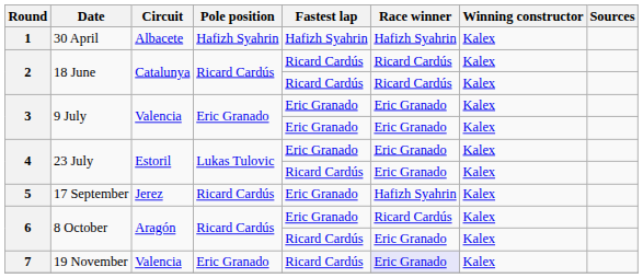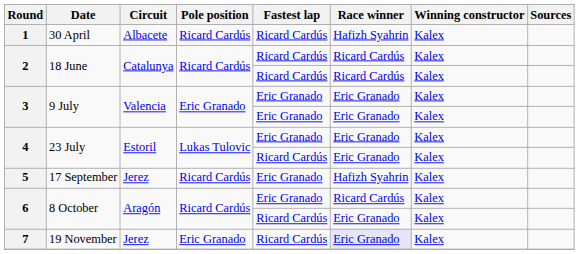1 | Pole position: Hafizh Syahrin -> Ricard Cardús
1 | Fastest lap: Hafizh Syahrin -> Ricard Cardús
7 | Circuit: Valencia -> Jerez
